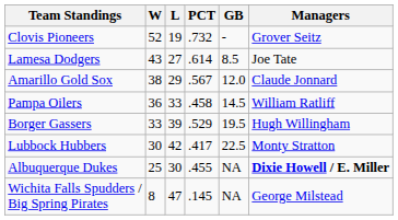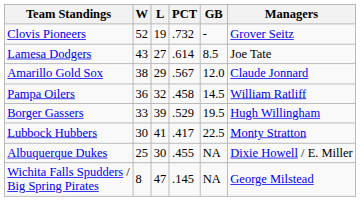Pampa Oilers | L: 33 -> 32
Lubbock Hubbers | L: 42 -> 41
Albuquerque Dukes | Managers: bold -> normal
